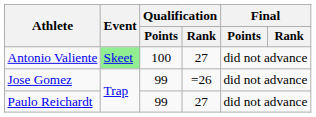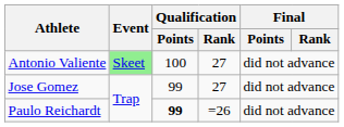Jose Gomez | Qualification / Rank: =26 -> 27
Paulo Reichardt | Qualification / Points: normal -> bold
Paulo Reichardt | Qualification / Rank: 27 -> =26
